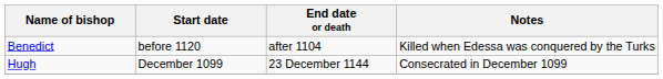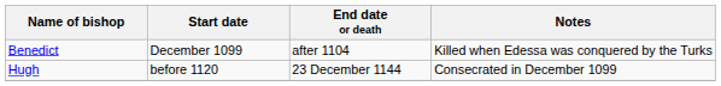Benedict | Start date: before 1120 -> December 1099
Hugh | Start date: December 1099 -> before 1120
